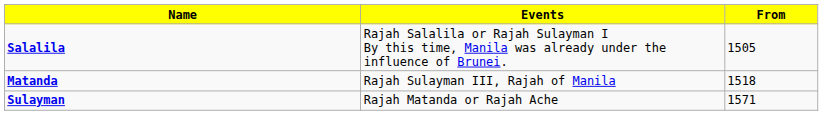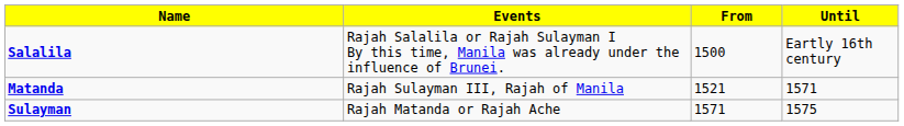+ column: Until | Eartly 16th century | 1571 | 1575
Salalila | From: 1505 -> 1500
Matanda | From: 1518 -> 1521
